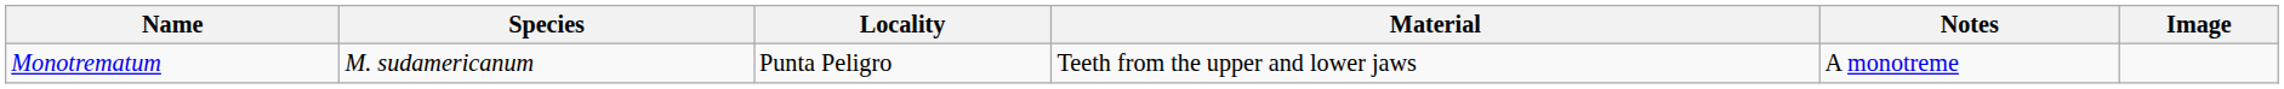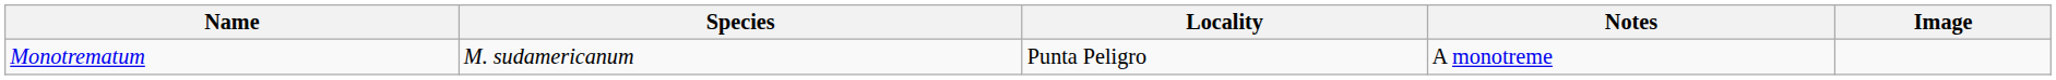- column: Material | Teeth from the upper and lower jaws
